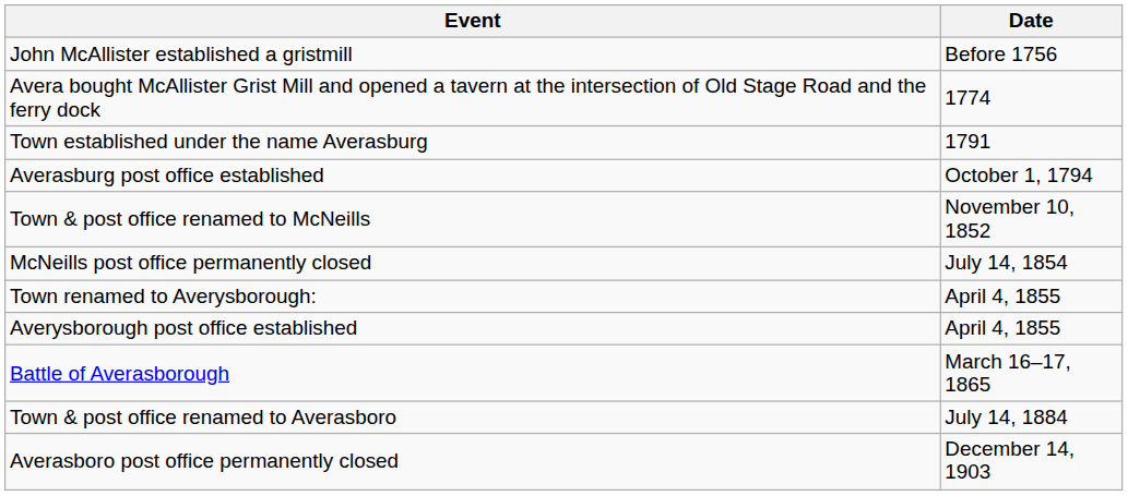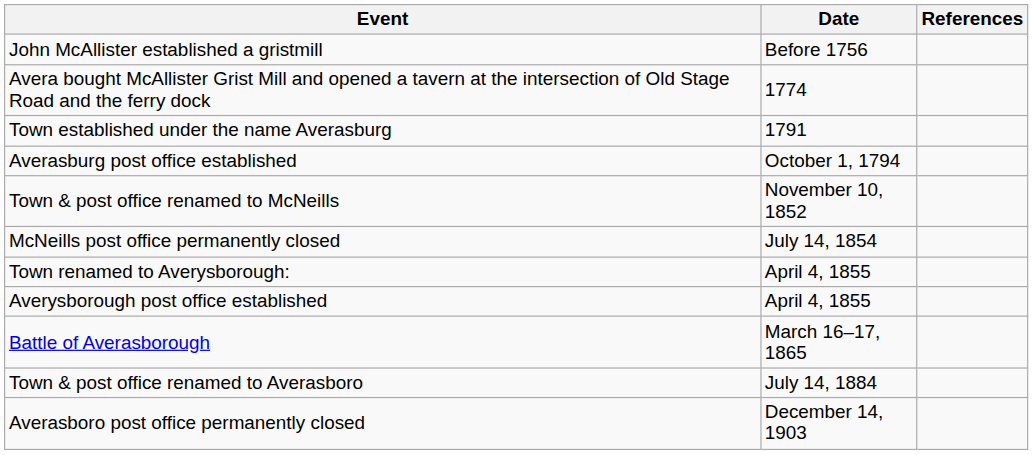+ column: References
